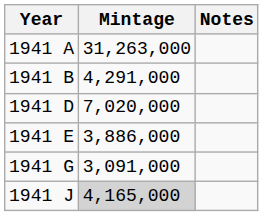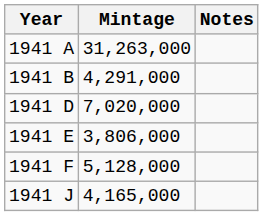1941 E | Mintage: 3,886,000 -> 3,806,000
+ row: 1941 F | 5,128,000
- row: 1941 G | 3,091,000
1941 J | Mintage: lightgrey background -> no background
